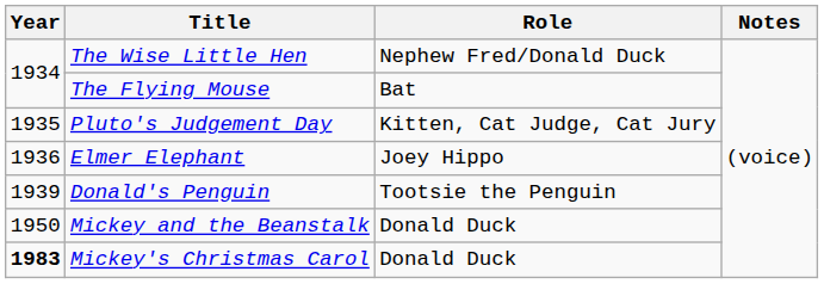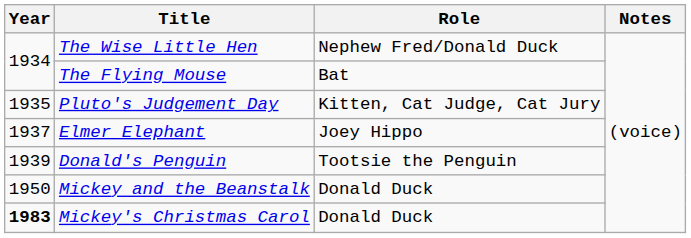Elmer Elephant | Year: 1936 -> 1937
